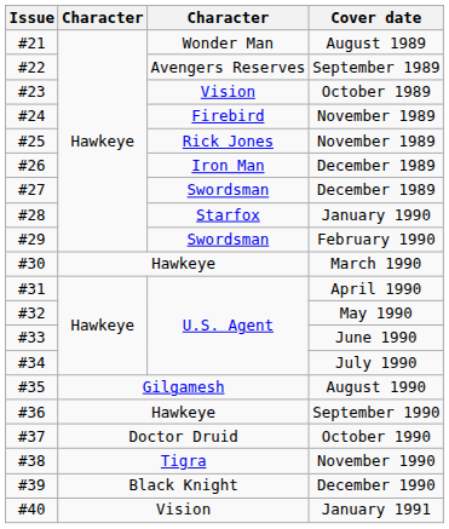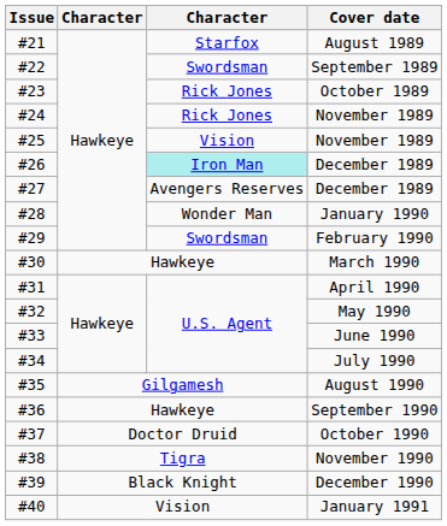August 1989 | column 3: Wonder Man -> Starfox
September 1989 | column 3: Avengers Reserves -> Swordsman
October 1989 | column 3: Vision -> Rick Jones
#24 / November 1989 | column 3: Firebird -> Rick Jones
#25 / November 1989 | column 3: Rick Jones -> Vision
#26 / December 1989 | column 3: no background -> paleturquoise background
#27 / December 1989 | column 3: Swordsman -> Avengers Reserves
January 1990 | column 3: Starfox -> Wonder Man
